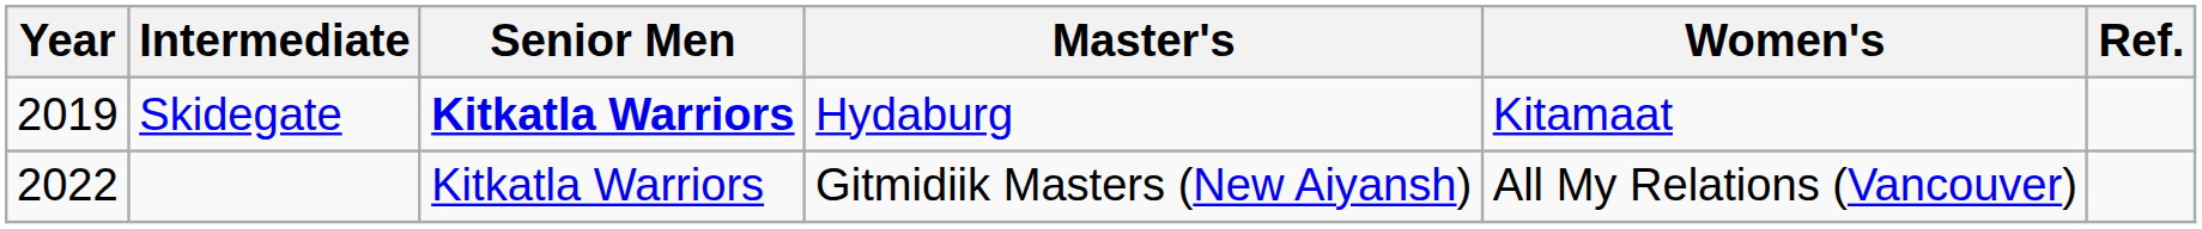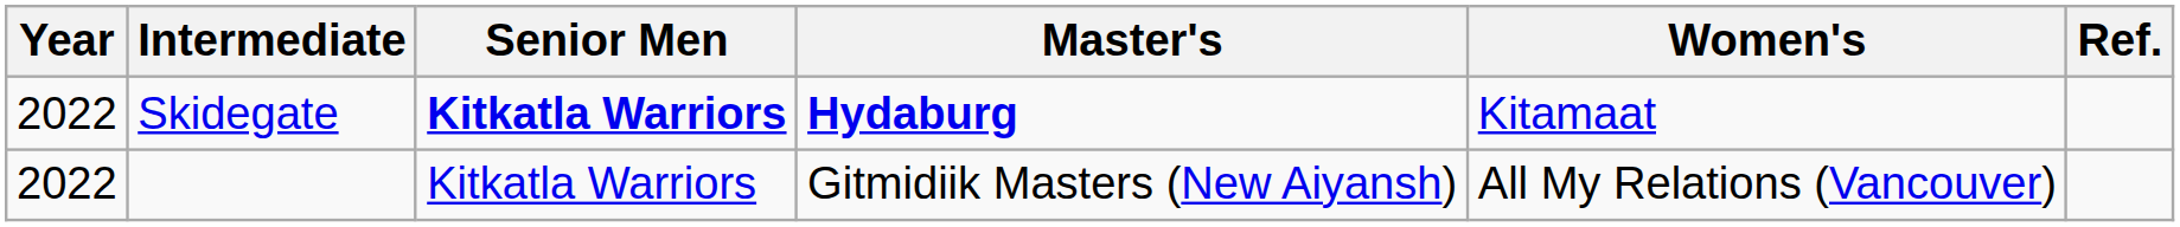Skidegate | Year: 2019 -> 2022
Skidegate | Master's: normal -> bold
